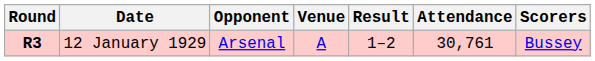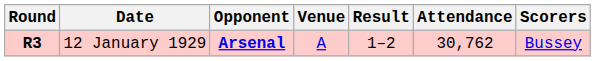12 January 1929 | Opponent: normal -> bold
12 January 1929 | Attendance: 30,761 -> 30,762
